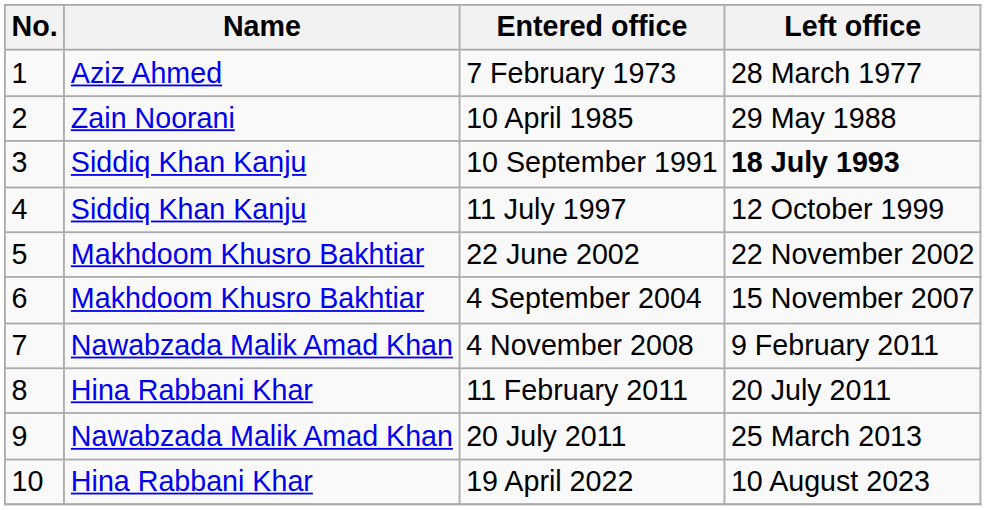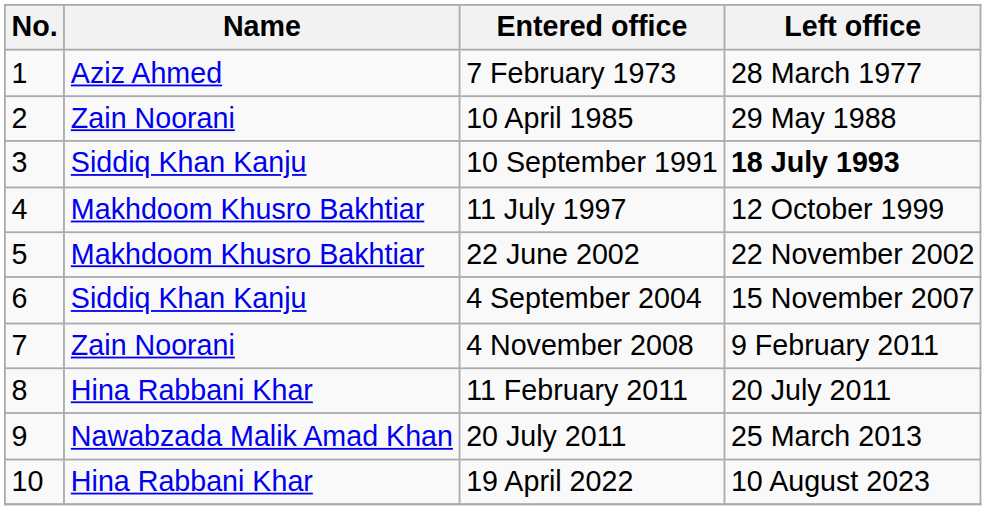11 July 1997 | Name: Siddiq Khan Kanju -> Makhdoom Khusro Bakhtiar
4 September 2004 | Name: Makhdoom Khusro Bakhtiar -> Siddiq Khan Kanju
4 November 2008 | Name: Nawabzada Malik Amad Khan -> Zain Noorani
